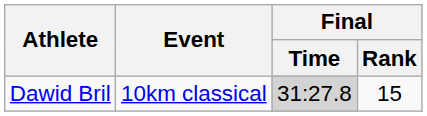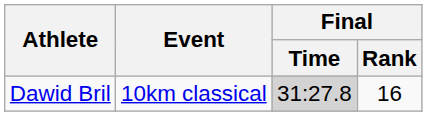Dawid Bril | Final / Rank: 15 -> 16
